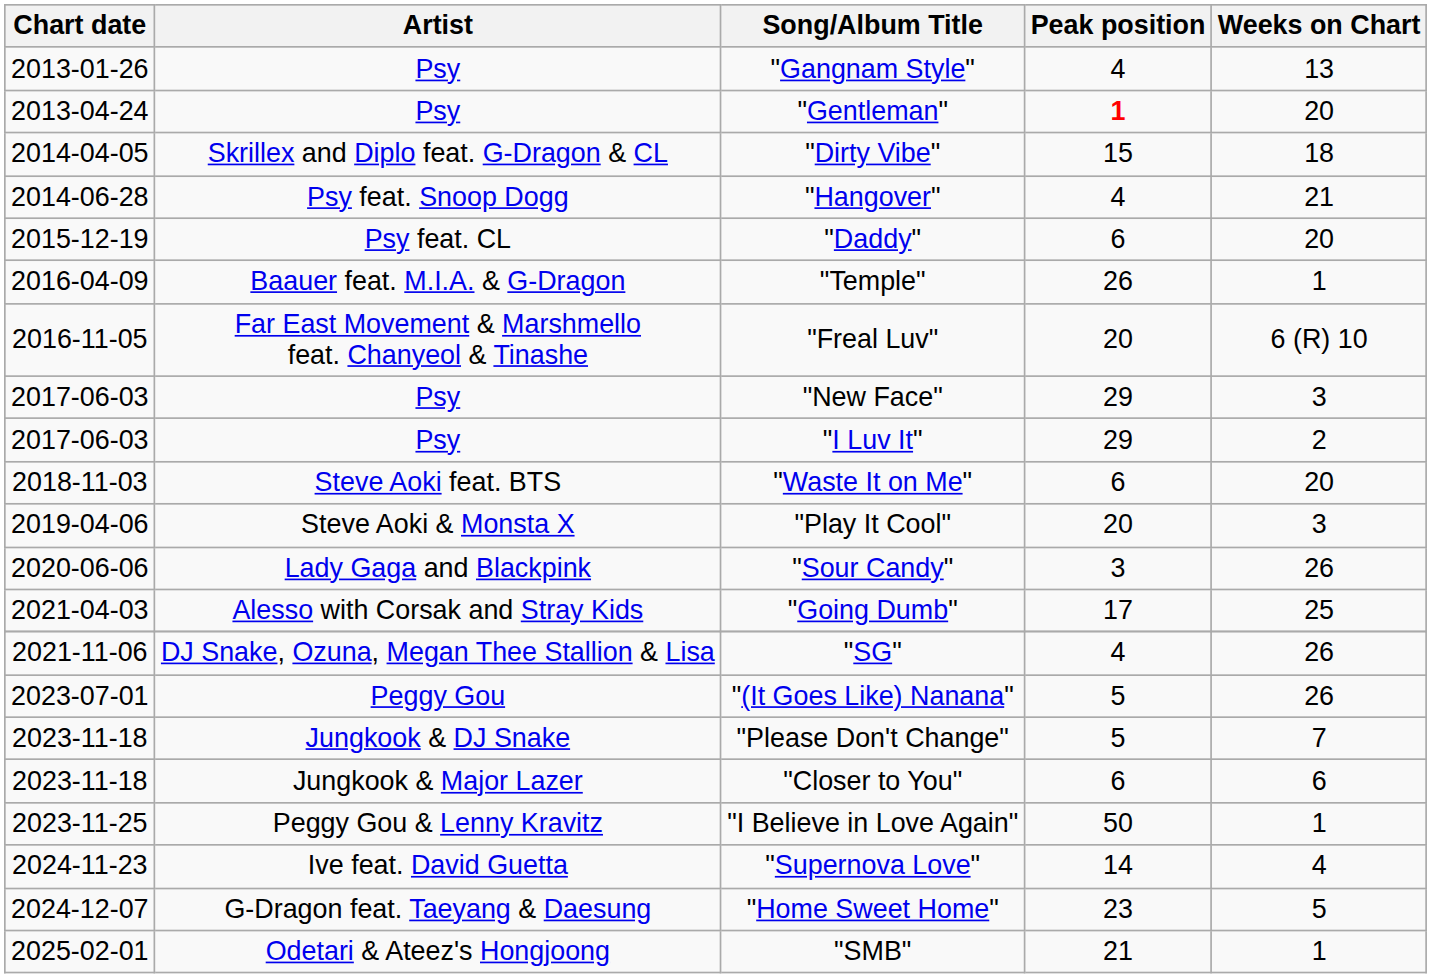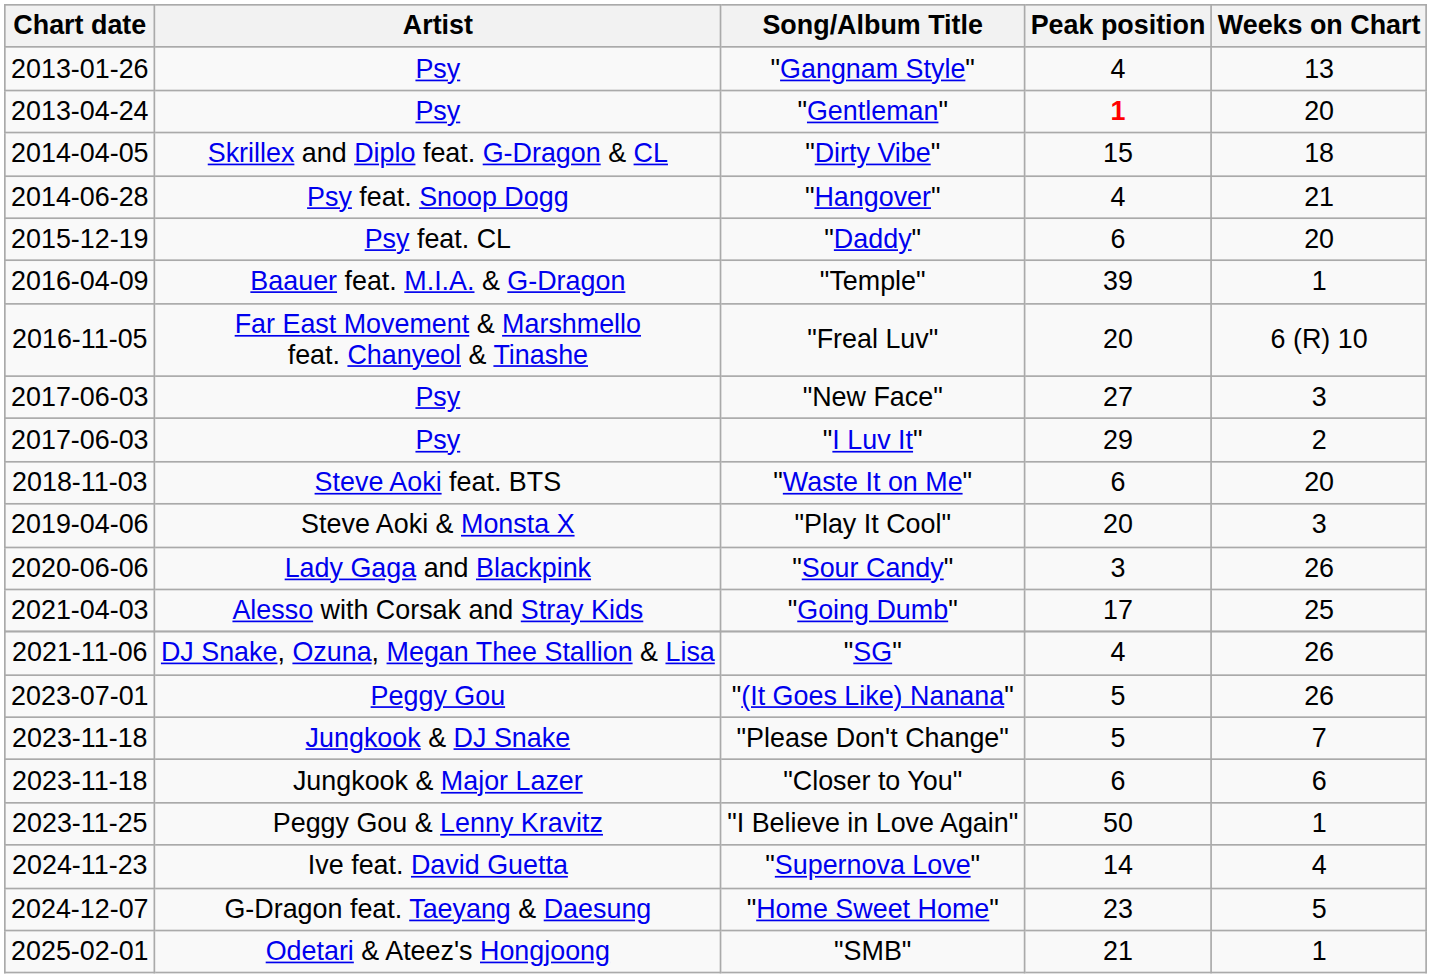"Temple" | Peak position: 26 -> 39
"New Face" | Peak position: 29 -> 27
